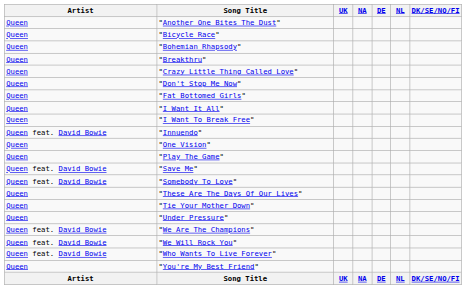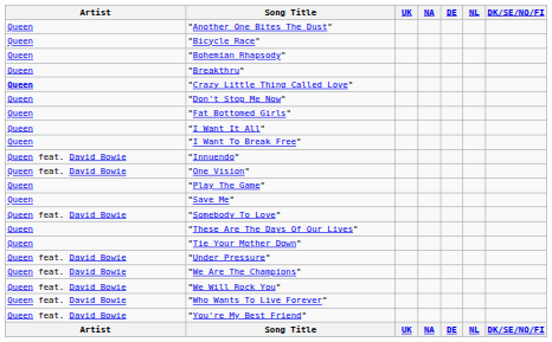"Crazy Little Thing Called Love" | Artist: normal -> bold
"One Vision" | Artist: Queen -> Queen feat. David Bowie
"Save Me" | Artist: Queen feat. David Bowie -> Queen
"Under Pressure" | Artist: Queen -> Queen feat. David Bowie
"You're My Best Friend" | Artist: Queen -> Queen feat. David Bowie
